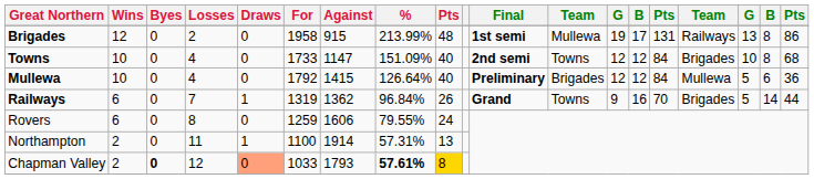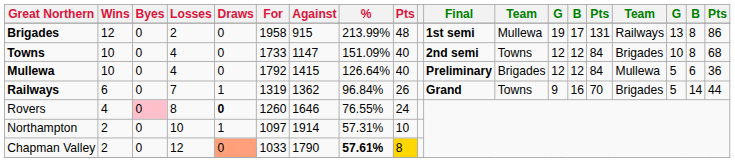Rovers | Wins: 6 -> 4
Rovers | Byes: no background -> pink background
Rovers | Draws: normal -> bold
Rovers | For: 1259 -> 1260
Rovers | Against: 1606 -> 1646
Rovers | %: 79.55% -> 76.55%
Northampton | Losses: 11 -> 10
Northampton | For: 1100 -> 1097
Northampton | column 9: 13 -> 10
Chapman Valley | Byes: bold -> normal
Chapman Valley | Against: 1793 -> 1790
